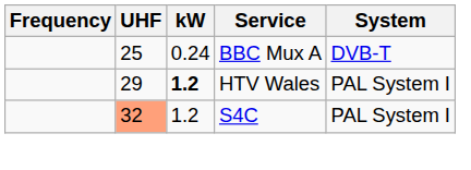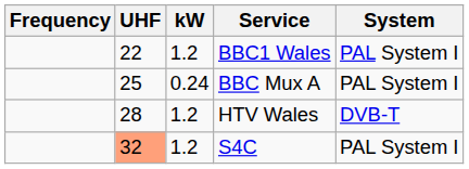+ row: 22 | 1.2 | BBC1 Wales | PAL System I
BBC Mux A | System: DVB-T -> PAL System I
HTV Wales | UHF: 29 -> 28
HTV Wales | kW: bold -> normal
HTV Wales | System: PAL System I -> DVB-T
